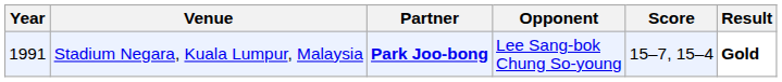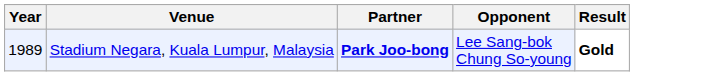- column: Score | 15–7, 15–4
Stadium Negara, Kuala Lumpur, Malaysia | Year: 1991 -> 1989
